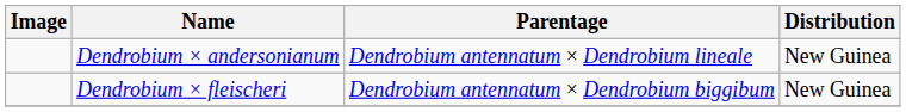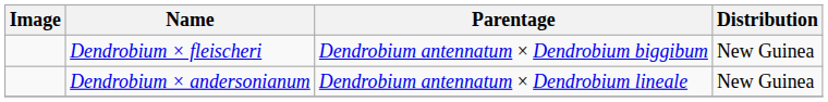rows swapped: Dendrobium × andersonianum <-> Dendrobium × fleischeri
